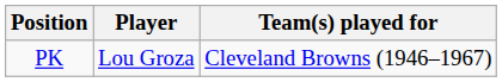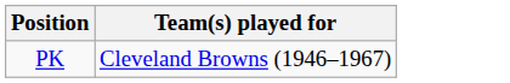- column: Player | Lou Groza
